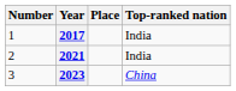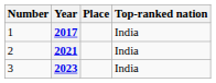2023 | Top-ranked nation: China -> India
